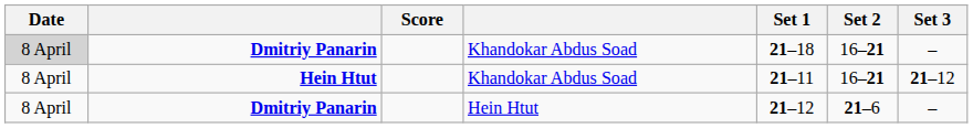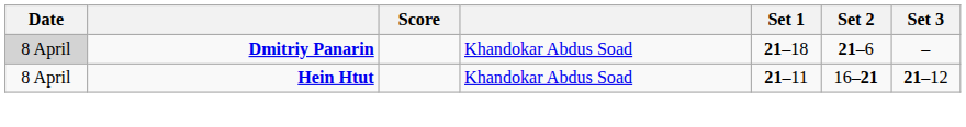Dmitriy Panarin / Khandokar Abdus Soad | Set 2: 16–21 -> 21–6
- row: 8 April | Dmitriy Panarin | Hein Htut | 21–12 | 21–6 | –
